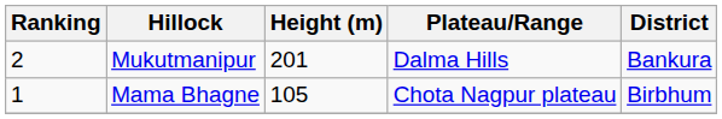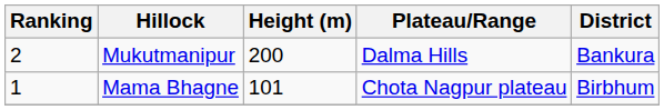Mukutmanipur | Height (m): 201 -> 200
Mama Bhagne | Height (m): 105 -> 101
